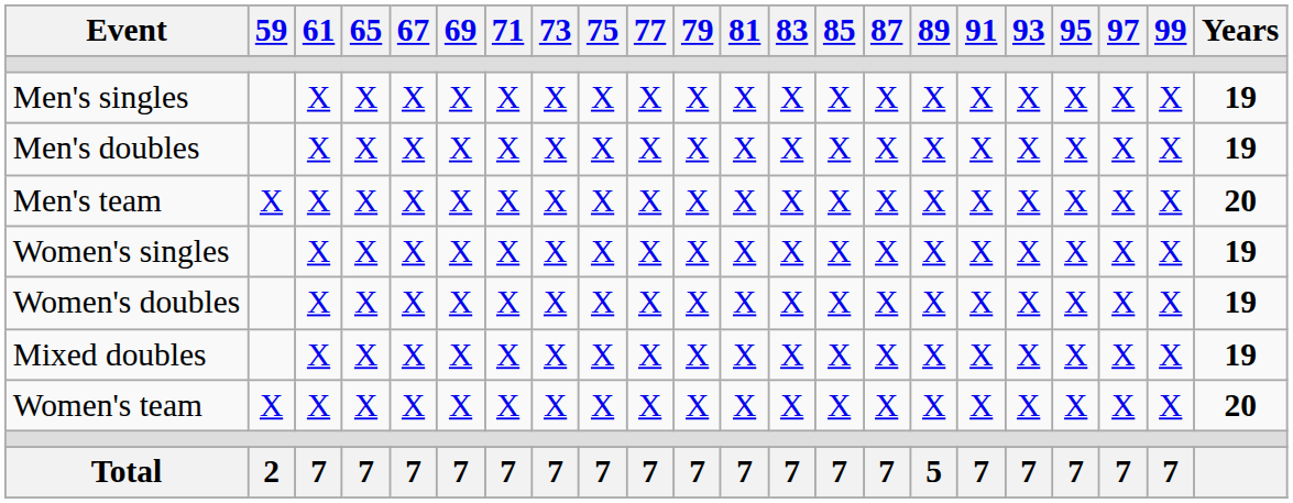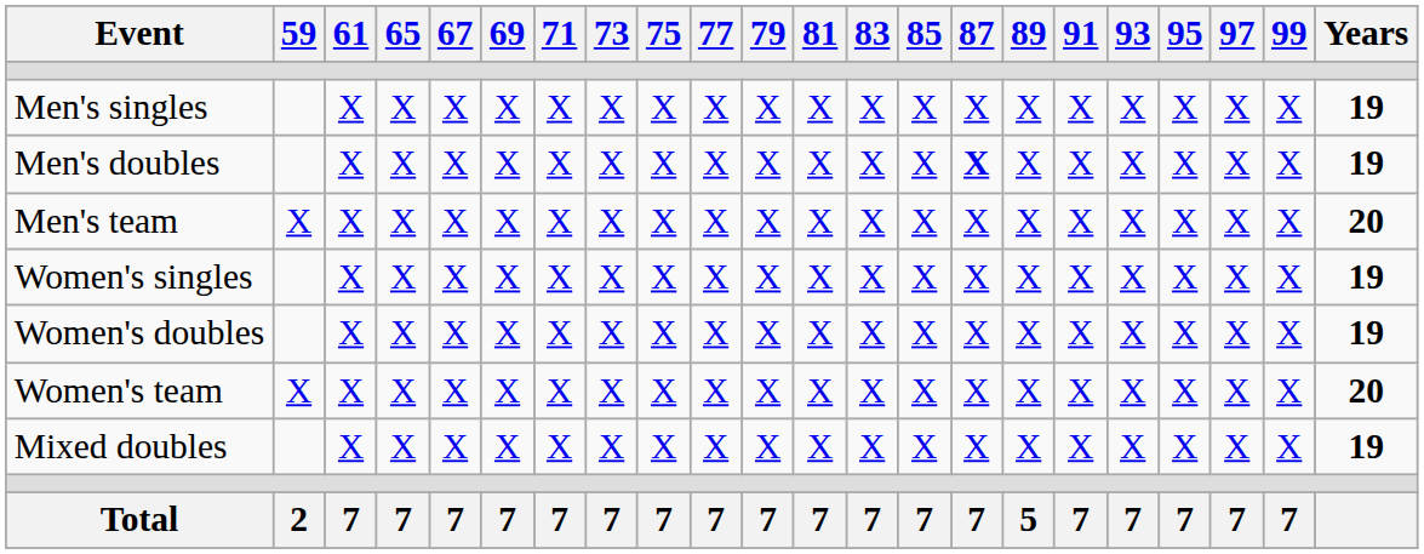Men's doubles | 87: normal -> bold
rows swapped: Women's team <-> Mixed doubles
